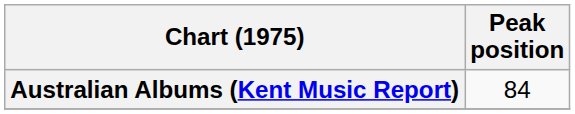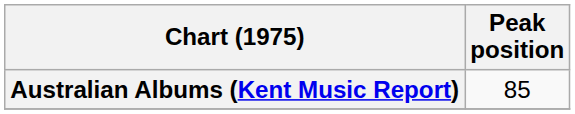Australian Albums (Kent Music Report) | Peak position: 84 -> 85
